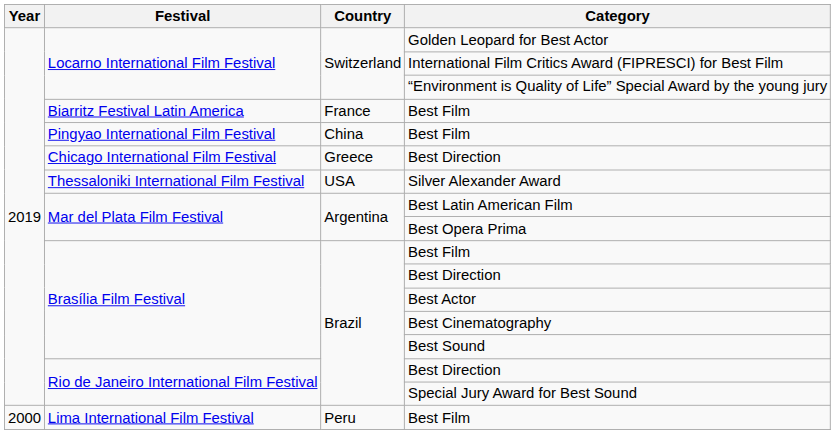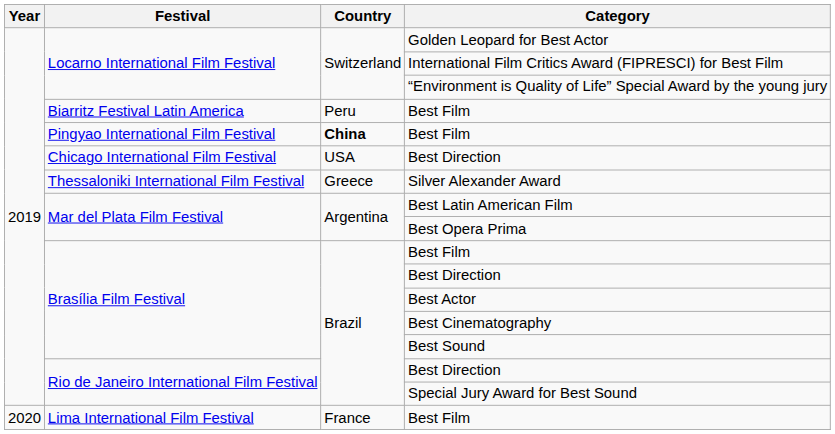Biarritz Festival Latin America / Best Film | Country: France -> Peru
Pingyao International Film Festival / Best Film | Country: normal -> bold
Chicago International Film Festival / Best Direction | Country: Greece -> USA
Silver Alexander Award | Country: USA -> Greece
Lima International Film Festival / Best Film | Year: 2000 -> 2020
Lima International Film Festival / Best Film | Country: Peru -> France
